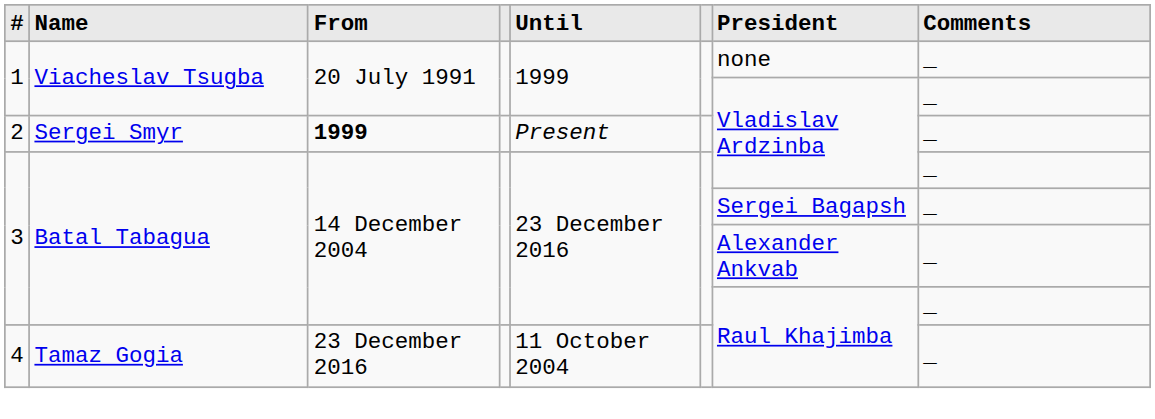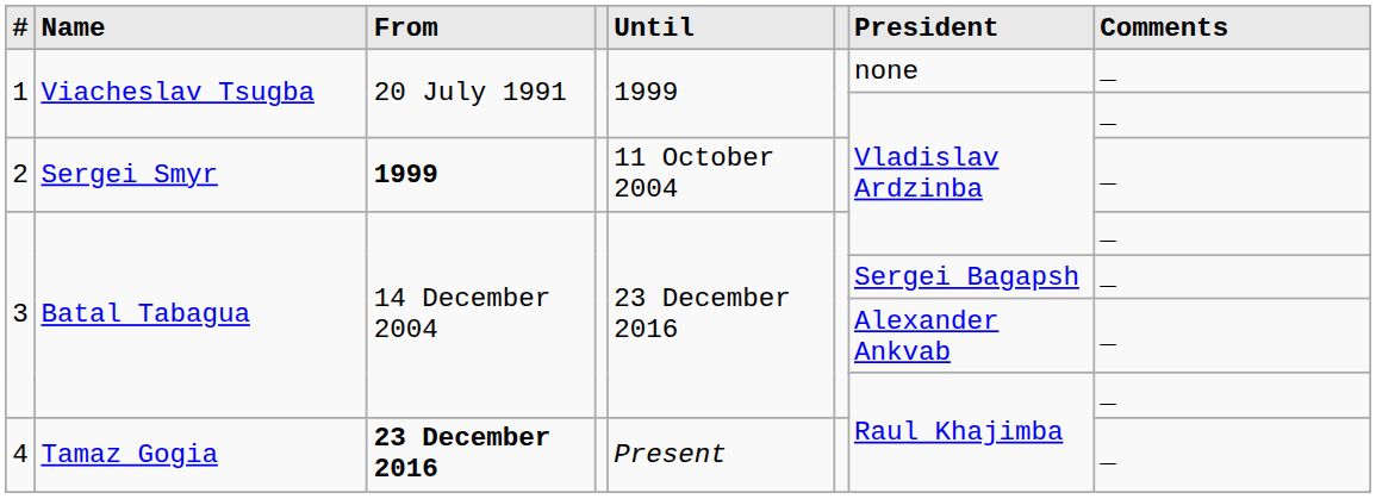2 | column 5: Present -> 11 October 2004
4 | column 3: normal -> bold
4 | column 5: 11 October 2004 -> Present
